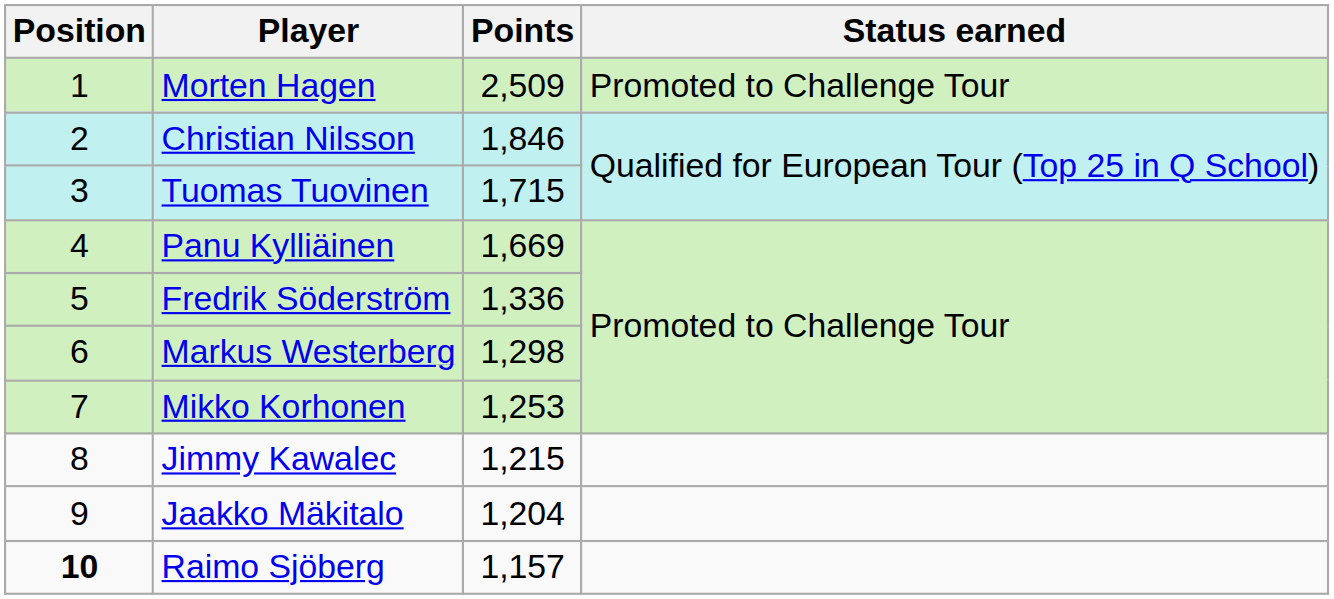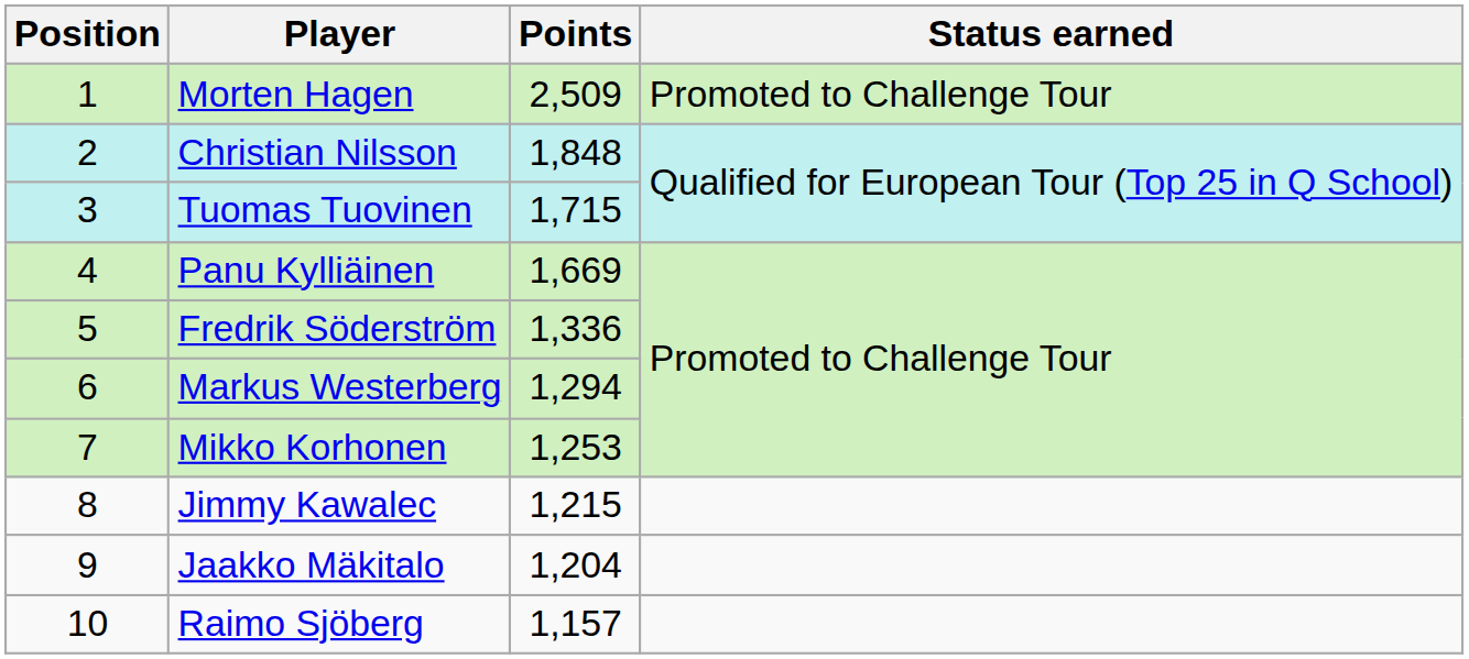Christian Nilsson | Points: 1,846 -> 1,848
Markus Westerberg | Points: 1,298 -> 1,294
Raimo Sjöberg | Position: bold -> normal
